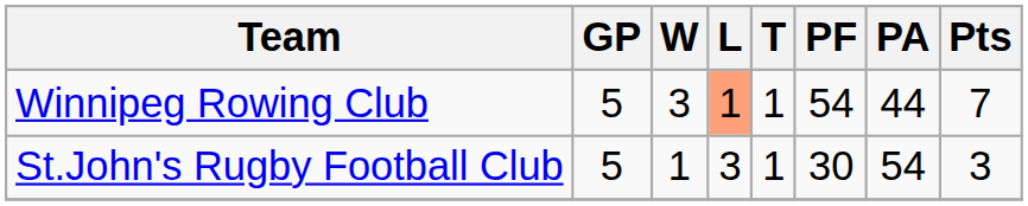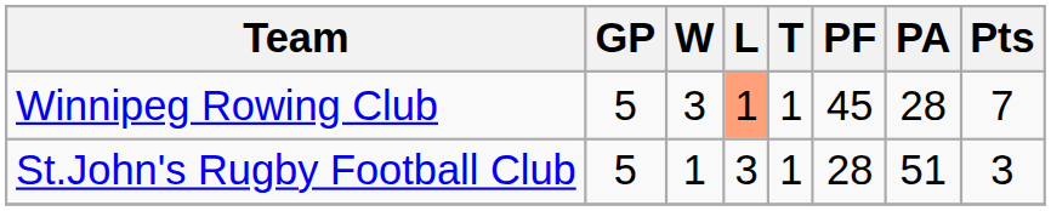Winnipeg Rowing Club | PF: 54 -> 45
Winnipeg Rowing Club | PA: 44 -> 28
St.John's Rugby Football Club | PF: 30 -> 28
St.John's Rugby Football Club | PA: 54 -> 51
